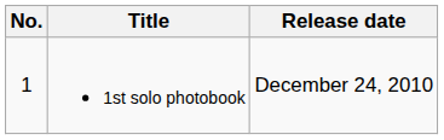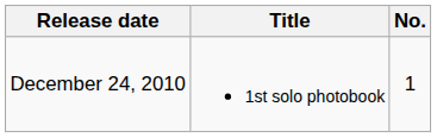columns swapped: No. <-> Release date
